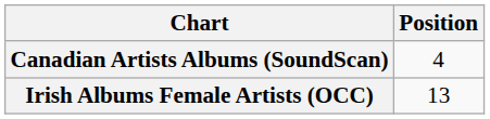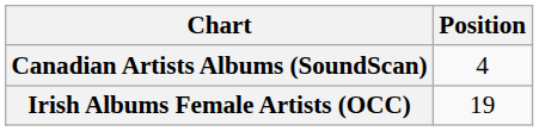Irish Albums Female Artists (OCC) | Position: 13 -> 19
